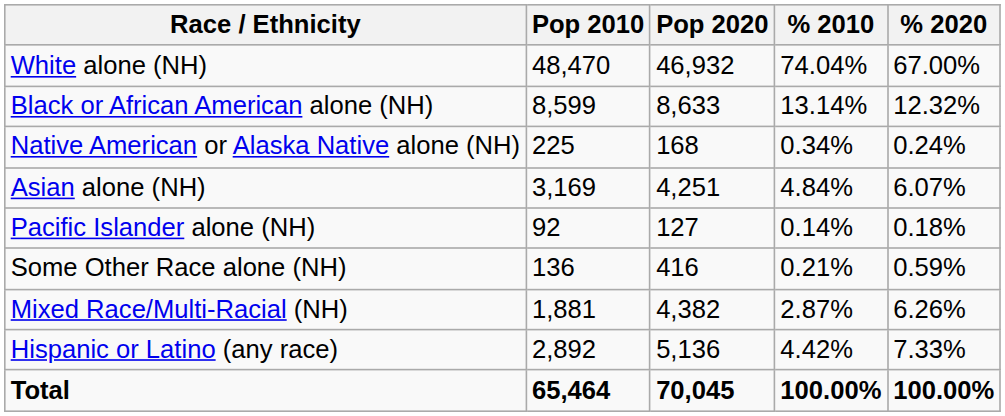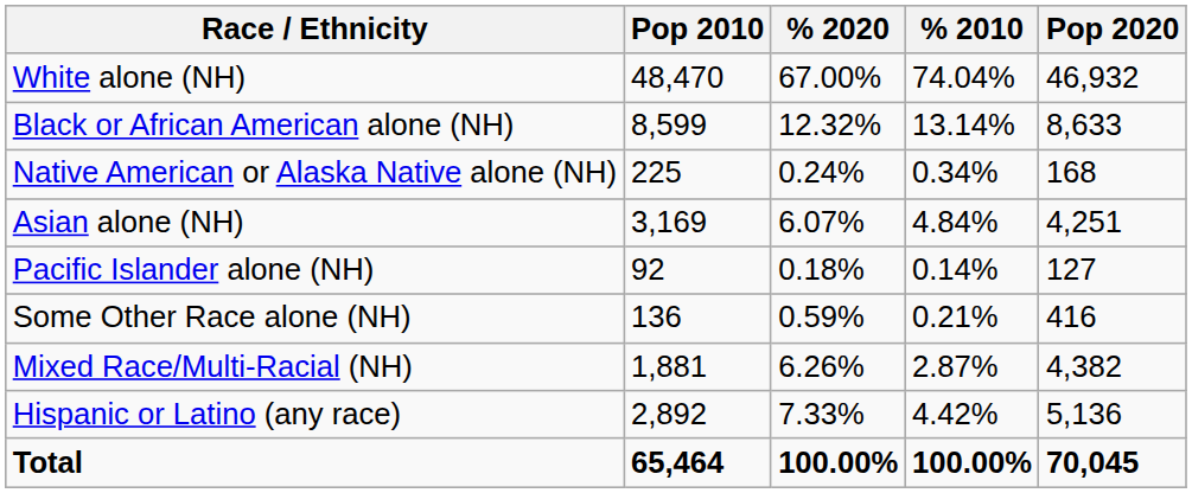columns swapped: Pop 2020 <-> % 2020
